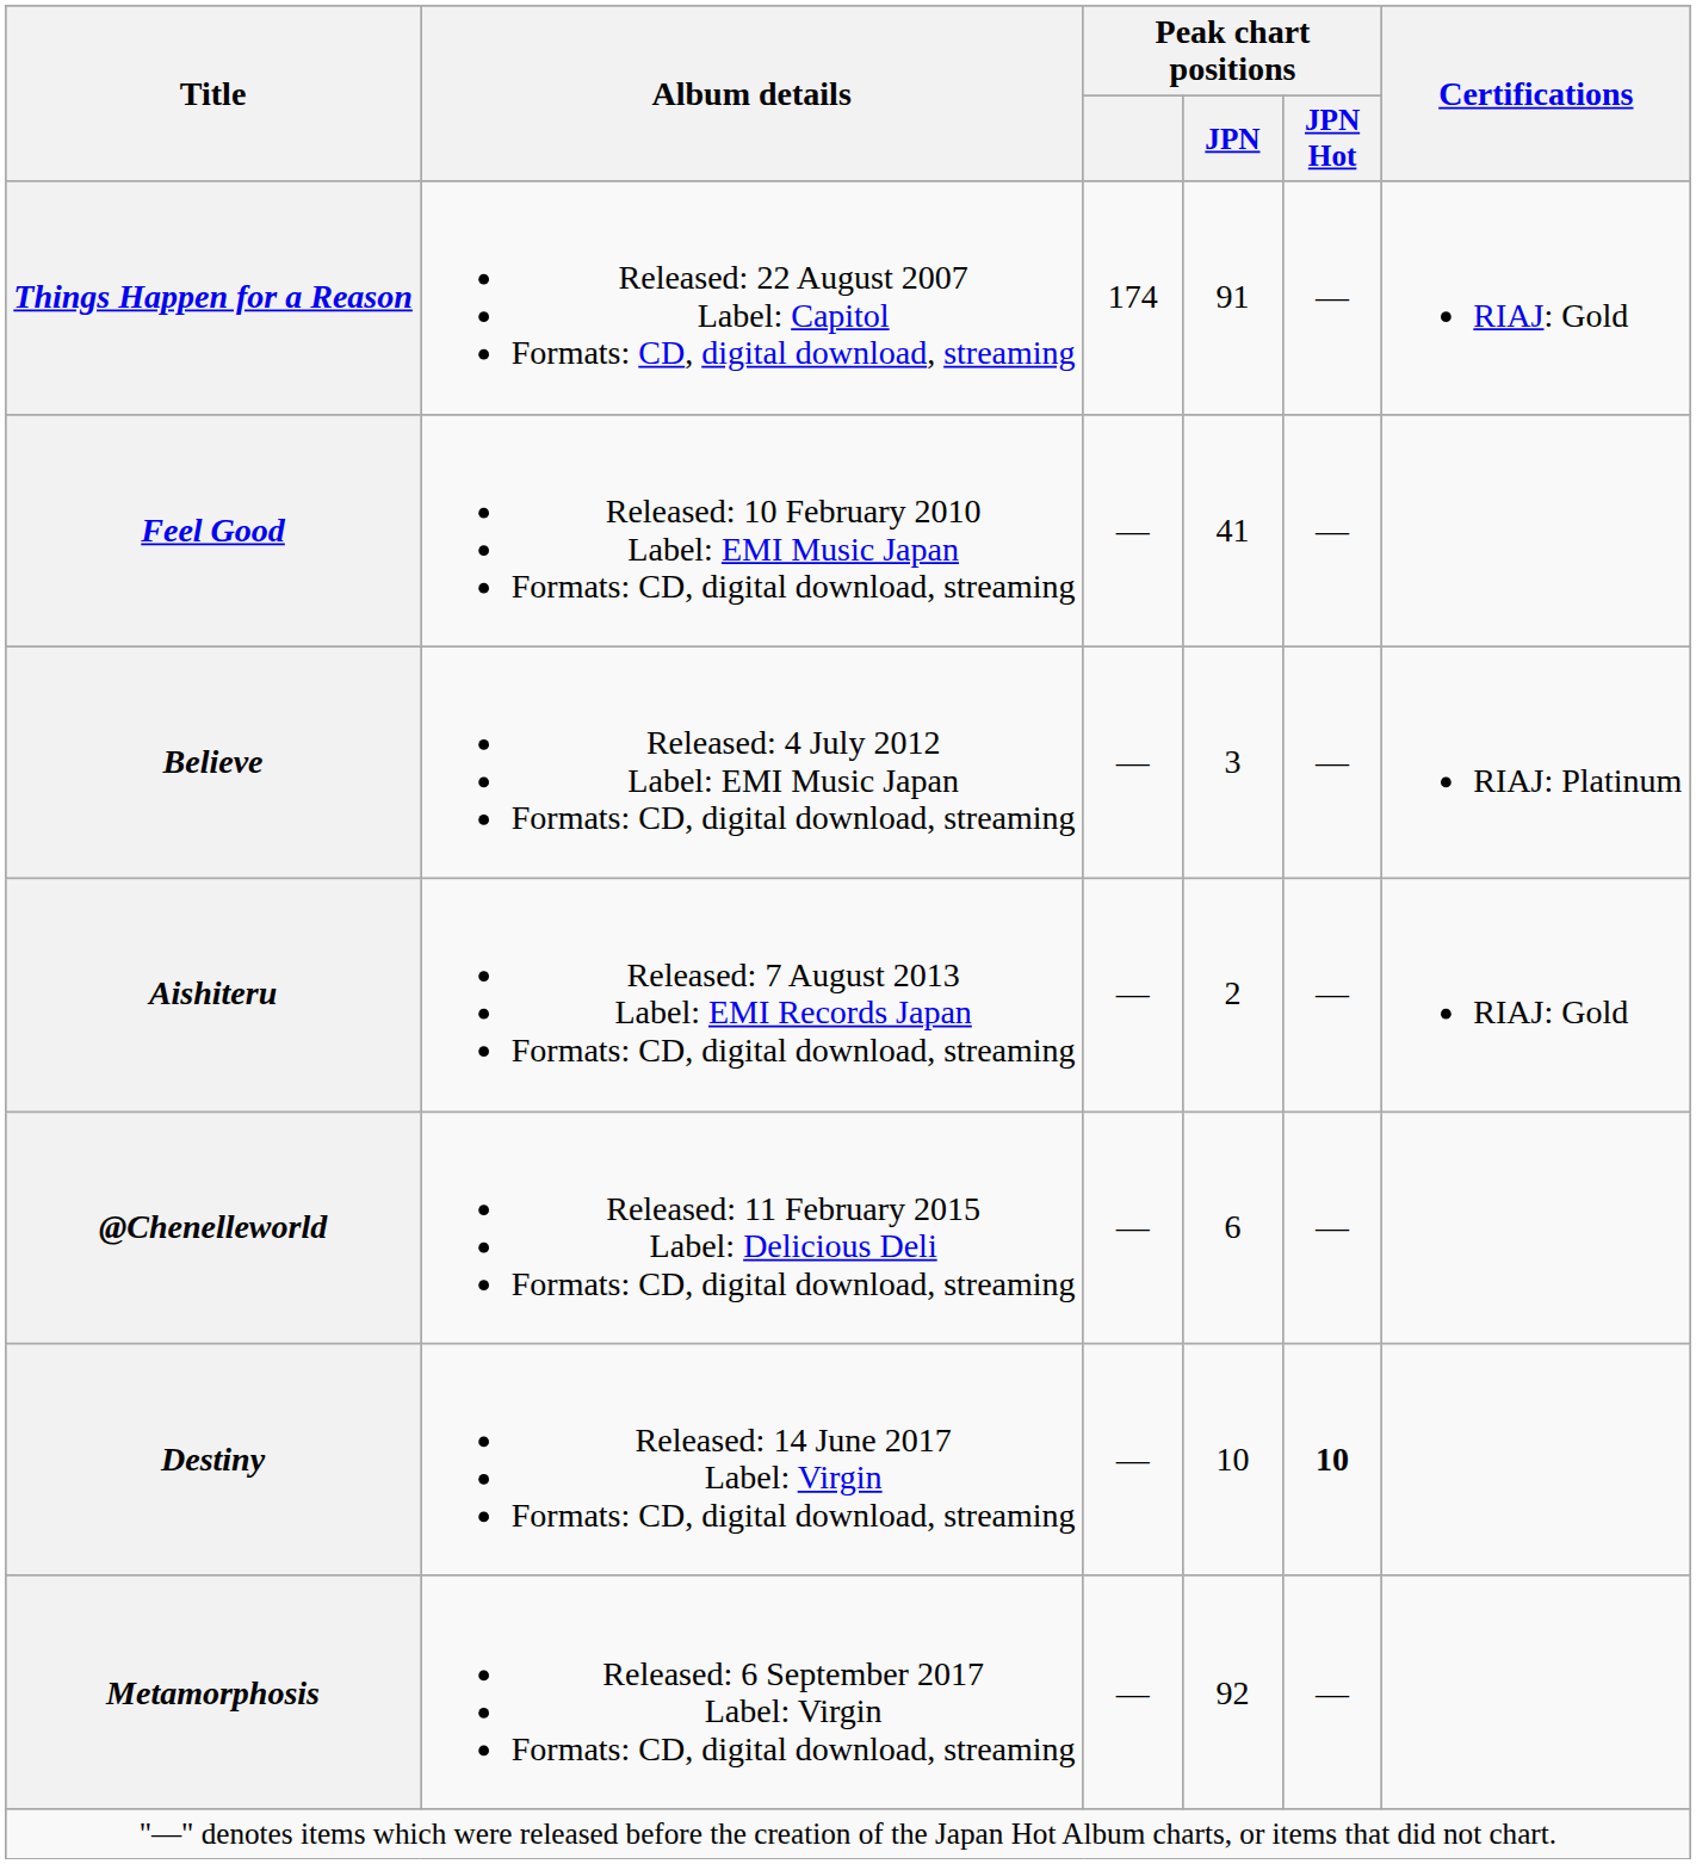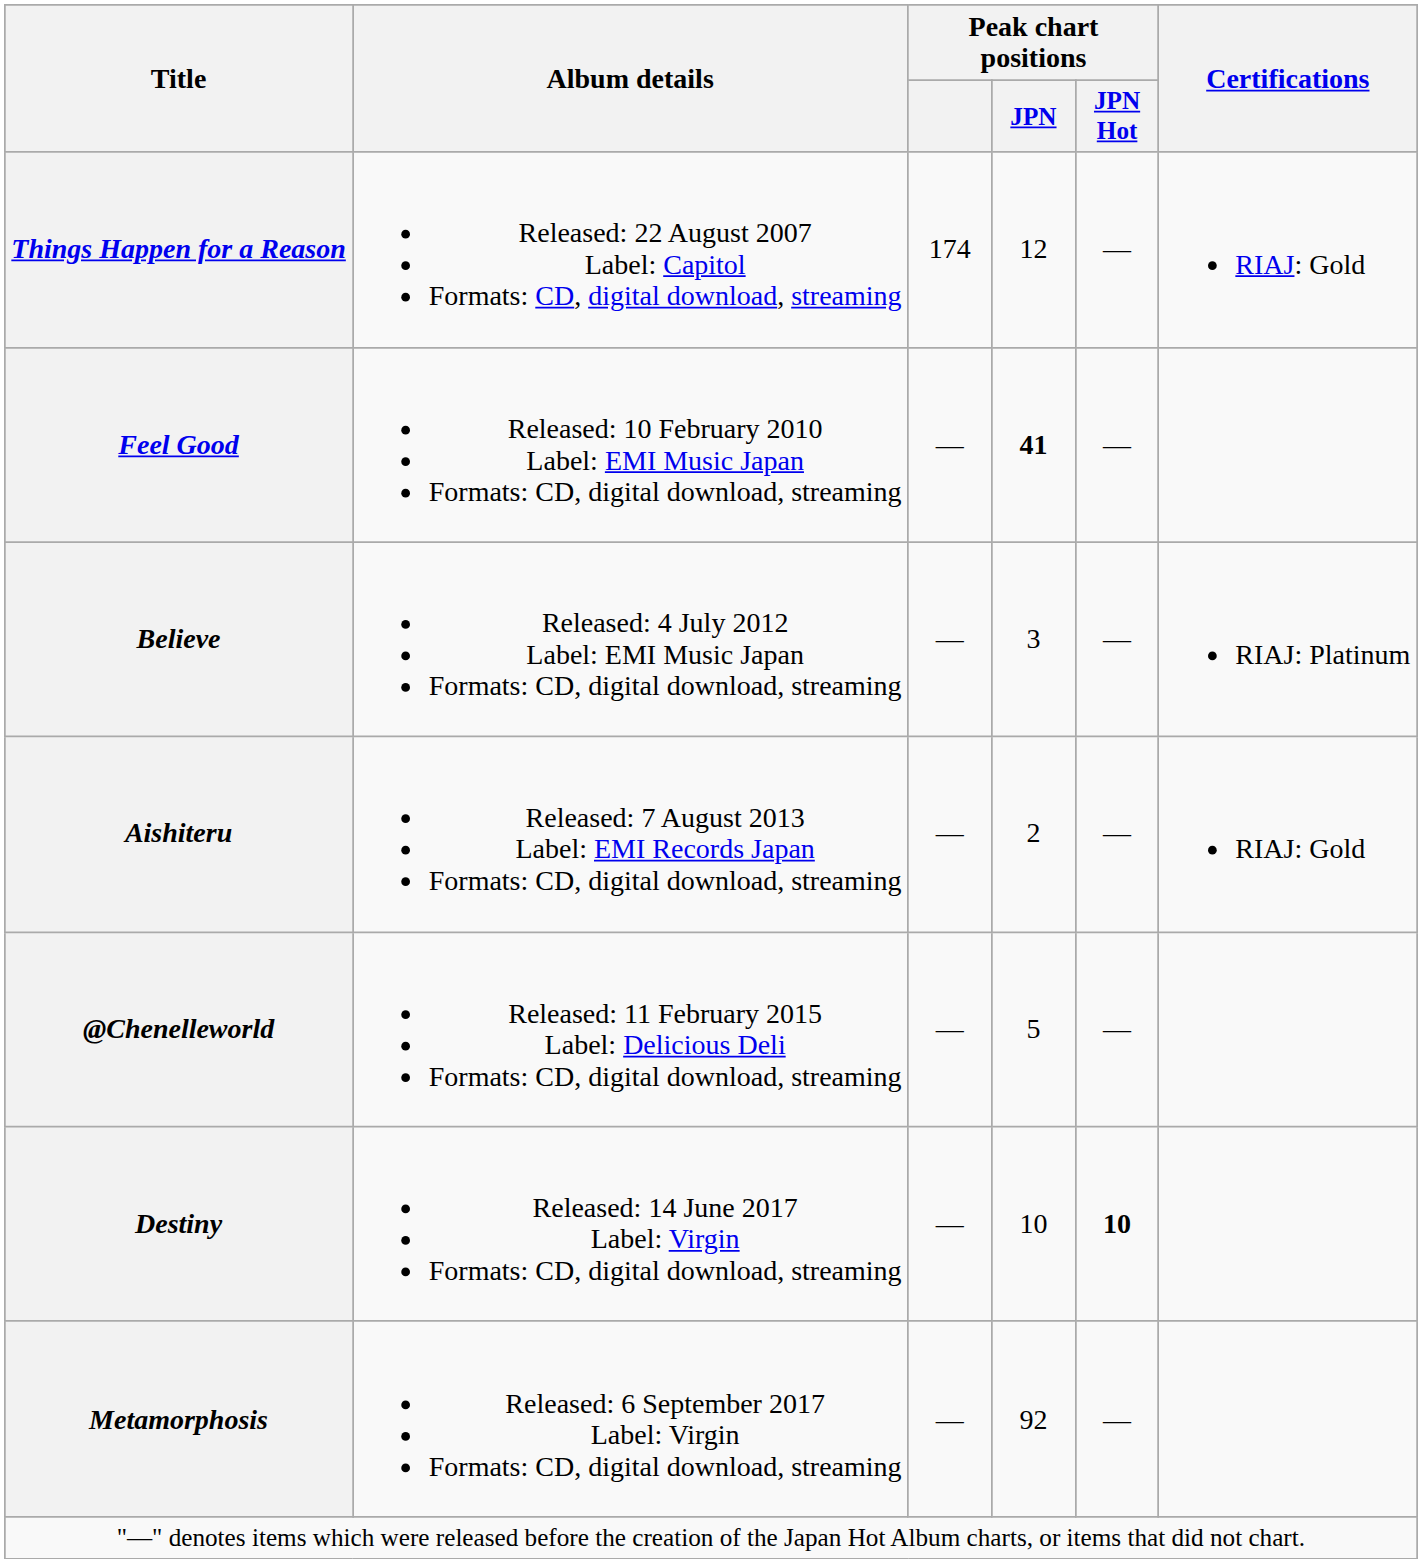Things Happen for a Reason | Peak chart positions / JPN: 91 -> 12
Feel Good | Peak chart positions / JPN: normal -> bold
@Chenelleworld | Peak chart positions / JPN: 6 -> 5
